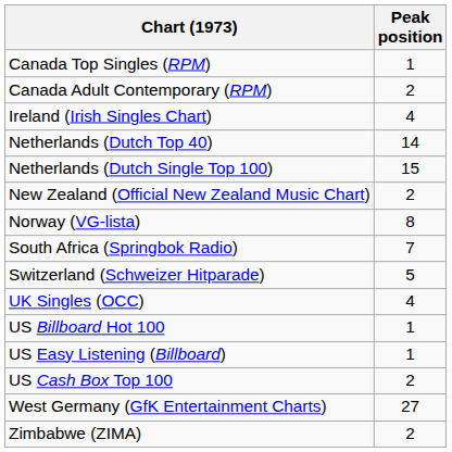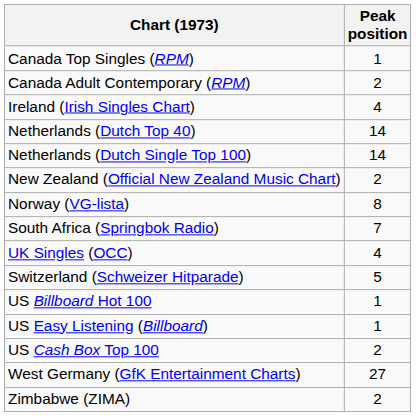Netherlands (Dutch Single Top 100) | Peak position: 15 -> 14
rows swapped: Switzerland (Schweizer Hitparade) <-> UK Singles (OCC)
